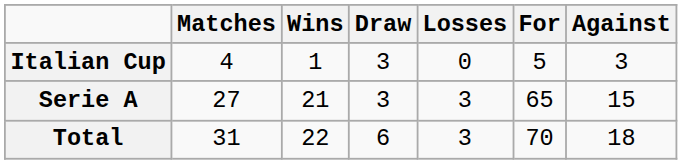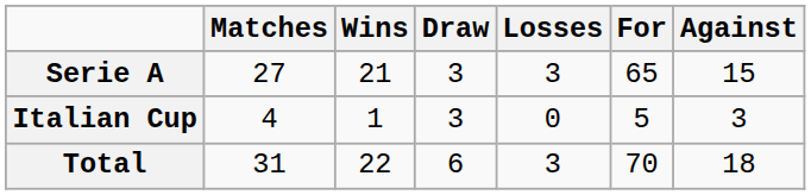rows swapped: Serie A <-> Italian Cup
